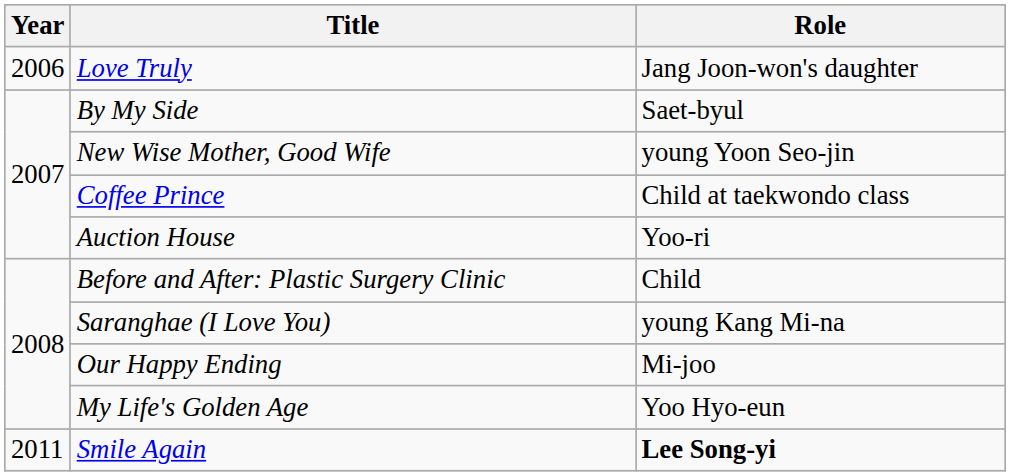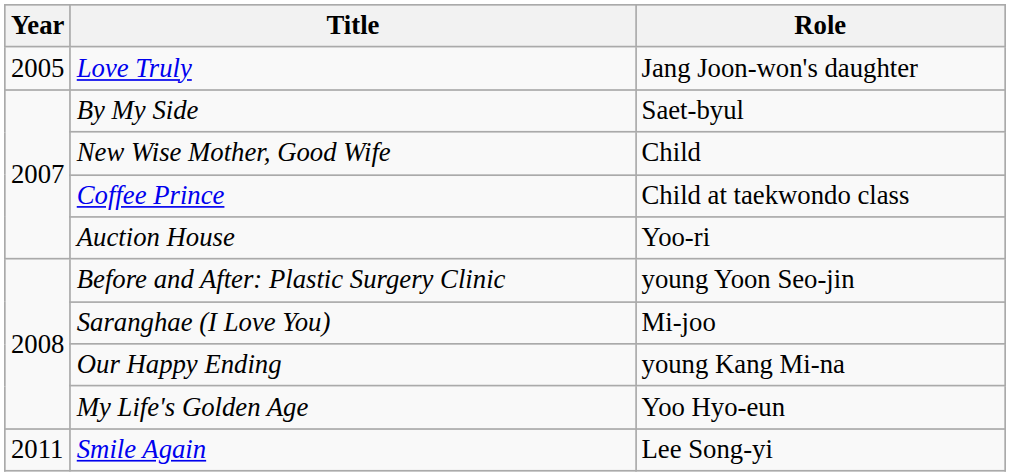Love Truly | Year: 2006 -> 2005
New Wise Mother, Good Wife | Role: young Yoon Seo-jin -> Child
Before and After: Plastic Surgery Clinic | Role: Child -> young Yoon Seo-jin
Saranghae (I Love You) | Role: young Kang Mi-na -> Mi-joo
Our Happy Ending | Role: Mi-joo -> young Kang Mi-na
Smile Again | Role: bold -> normal
